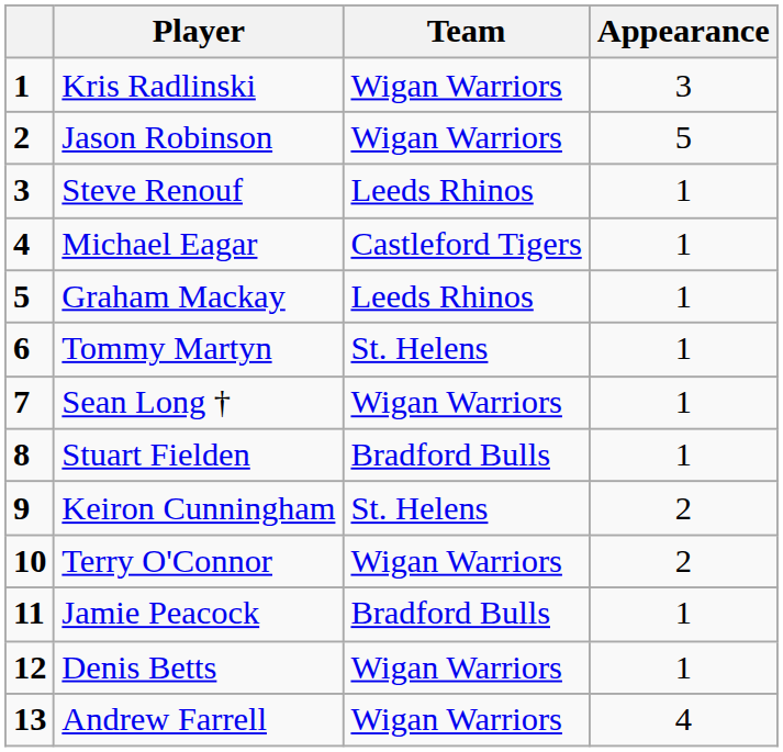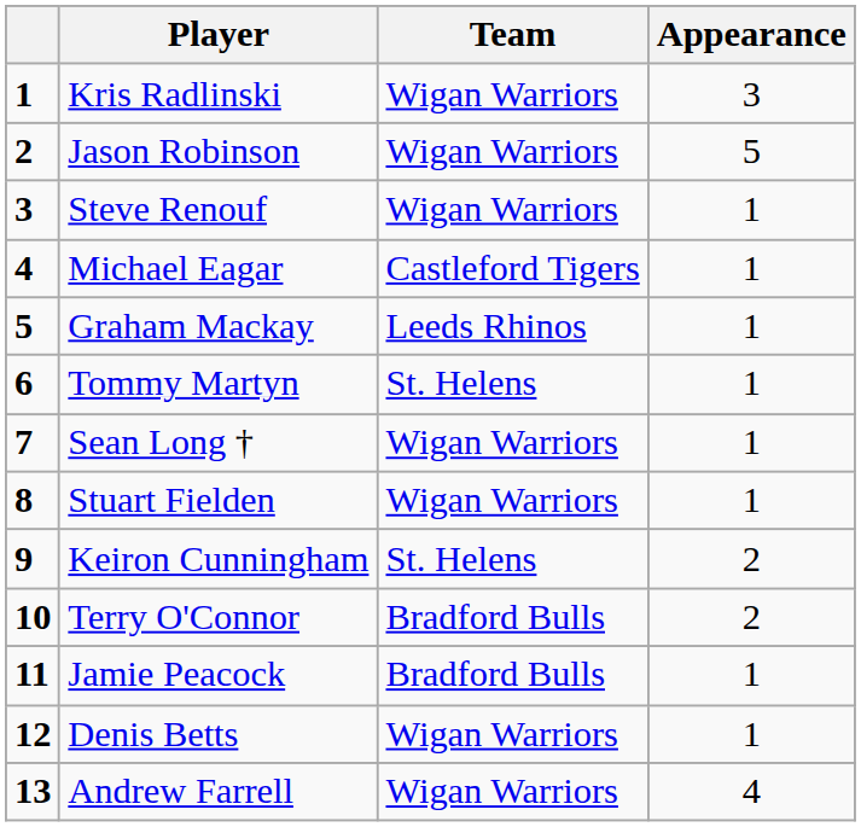Steve Renouf | Team: Leeds Rhinos -> Wigan Warriors
Stuart Fielden | Team: Bradford Bulls -> Wigan Warriors
Terry O'Connor | Team: Wigan Warriors -> Bradford Bulls
